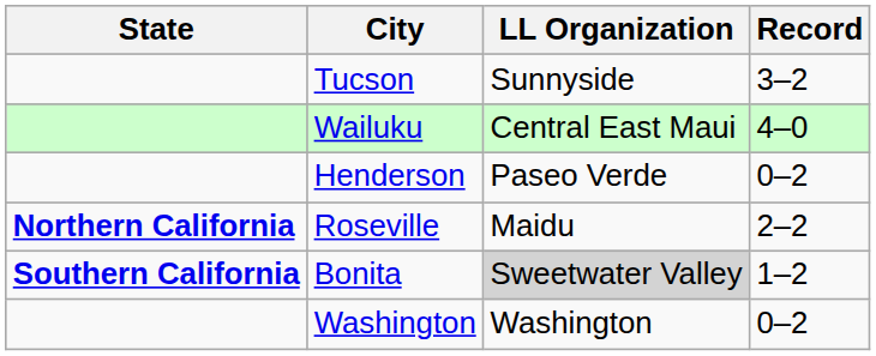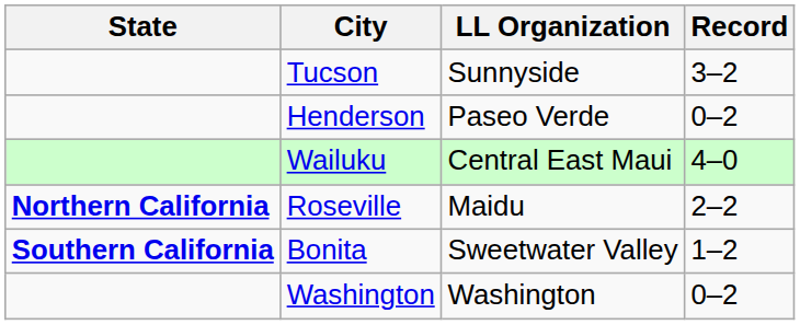rows swapped: Wailuku <-> Henderson
Bonita | LL Organization: lightgrey background -> no background
